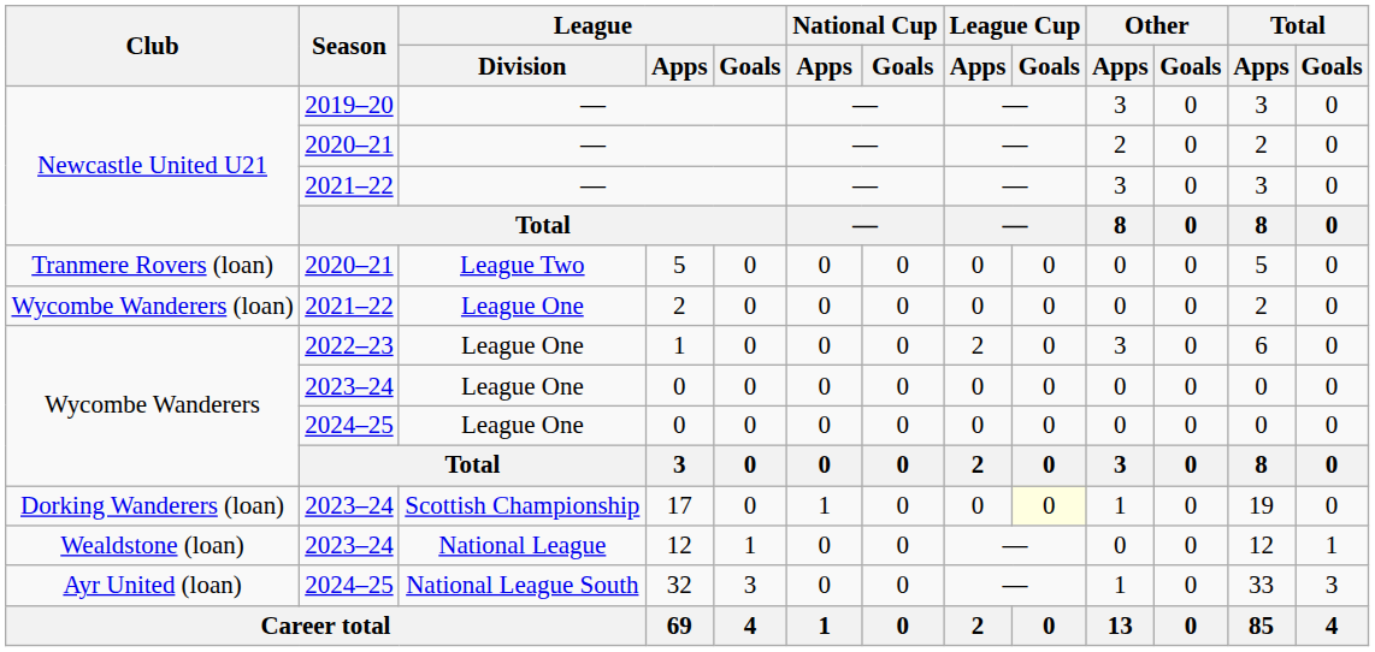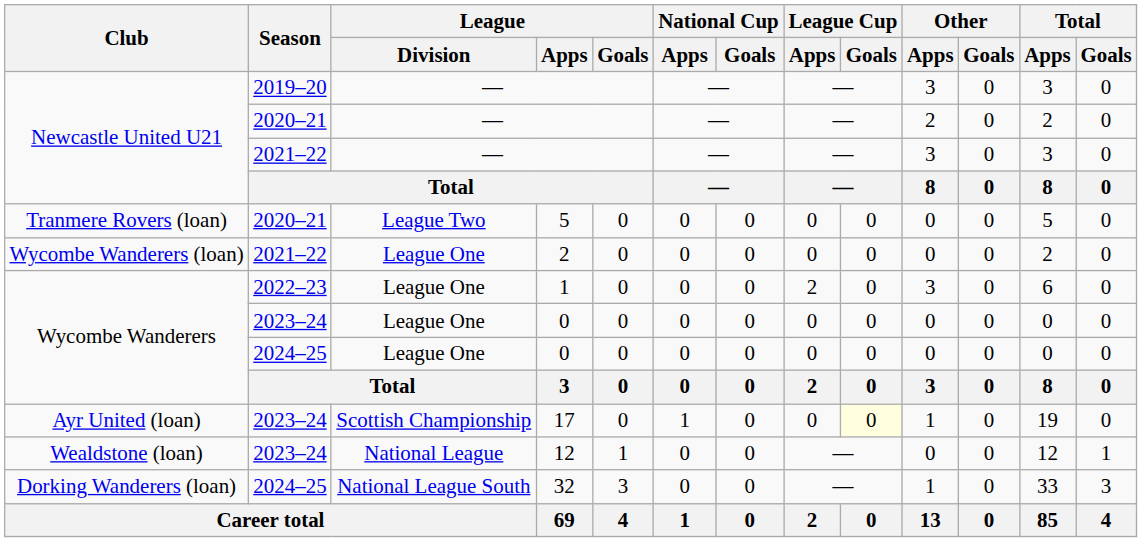17 | Club: Dorking Wanderers (loan) -> Ayr United (loan)
32 | Club: Ayr United (loan) -> Dorking Wanderers (loan)
